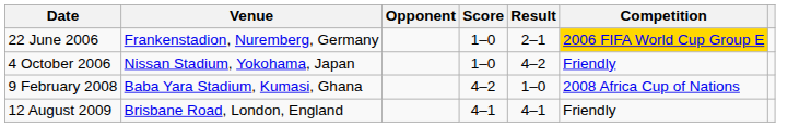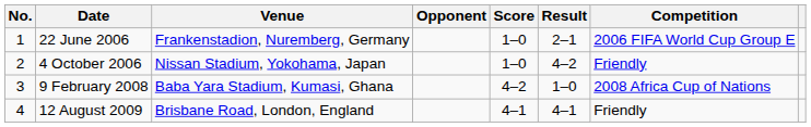+ column: No. | 1 | 2 | 3 | 4
22 June 2006 | Competition: gold background -> no background
